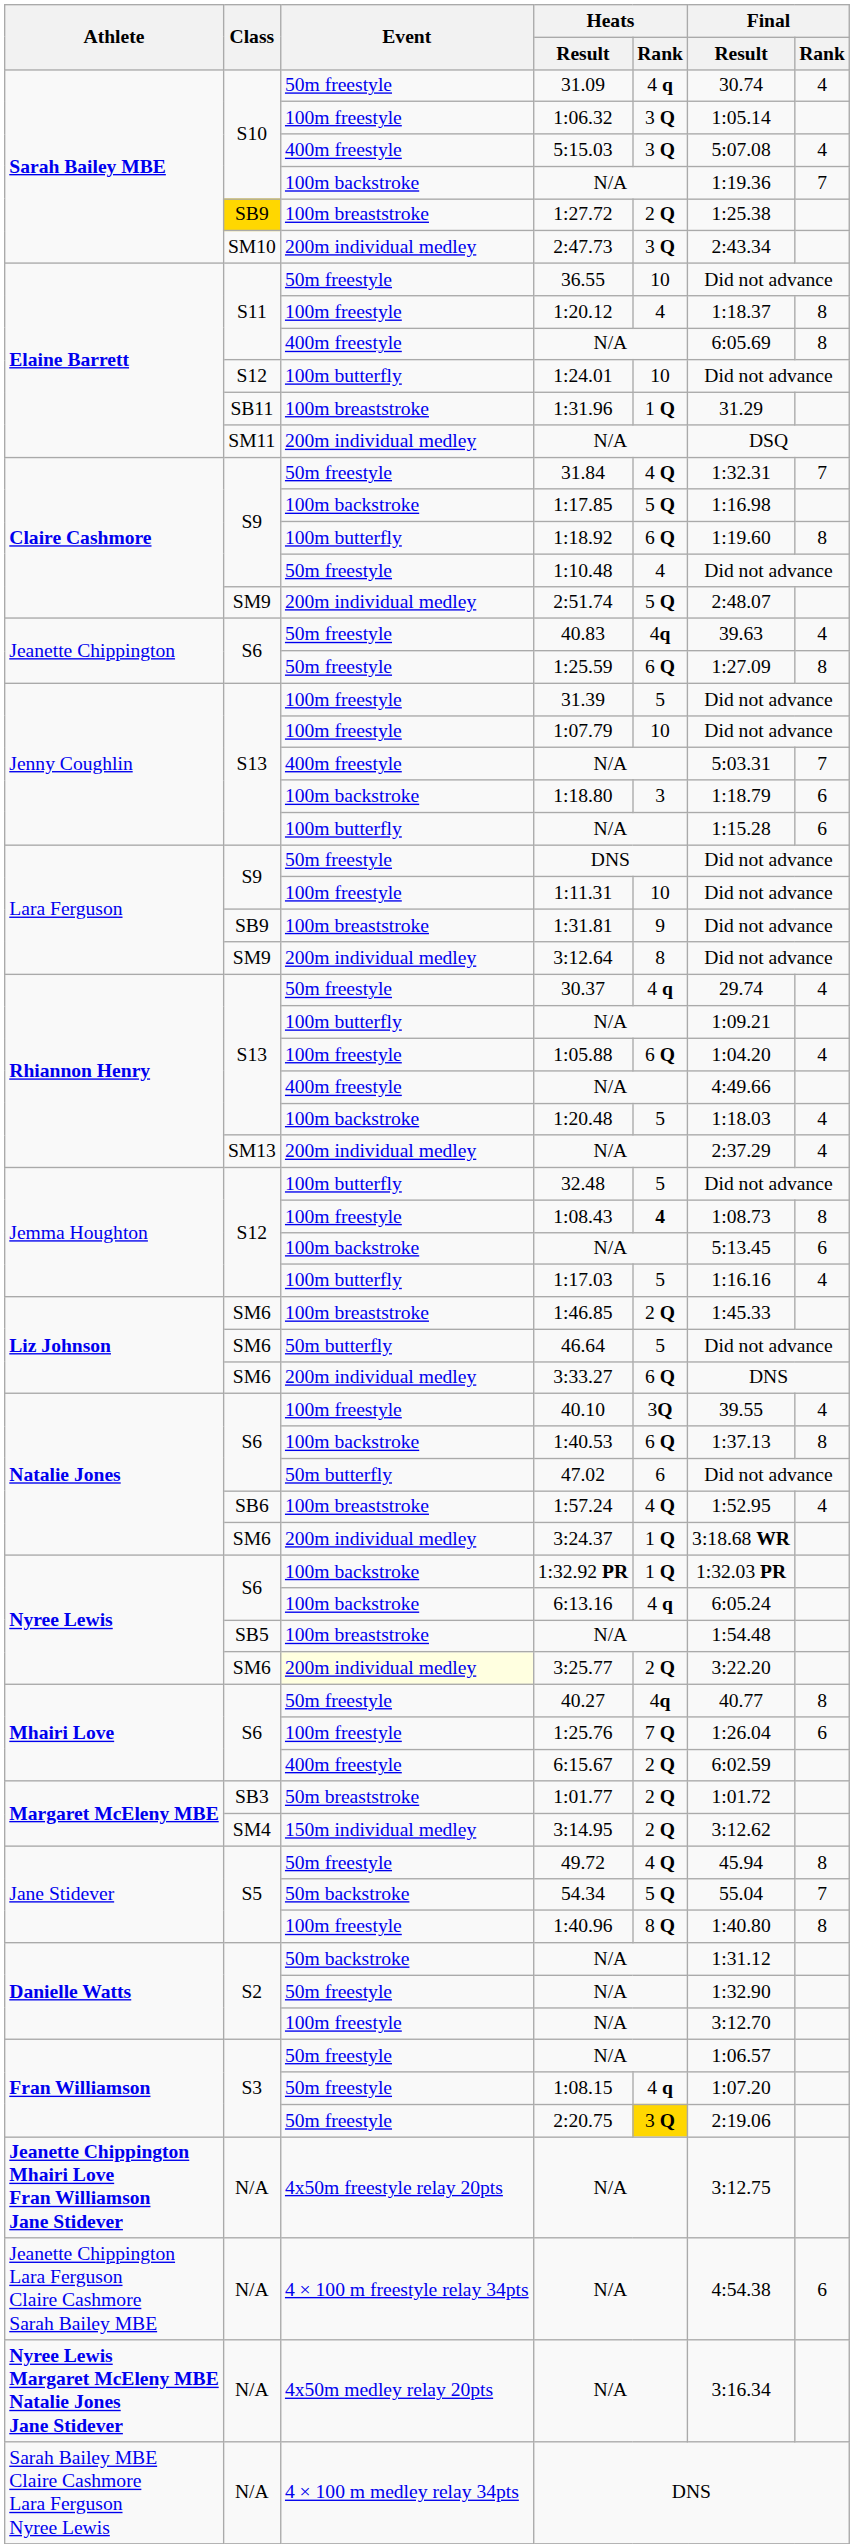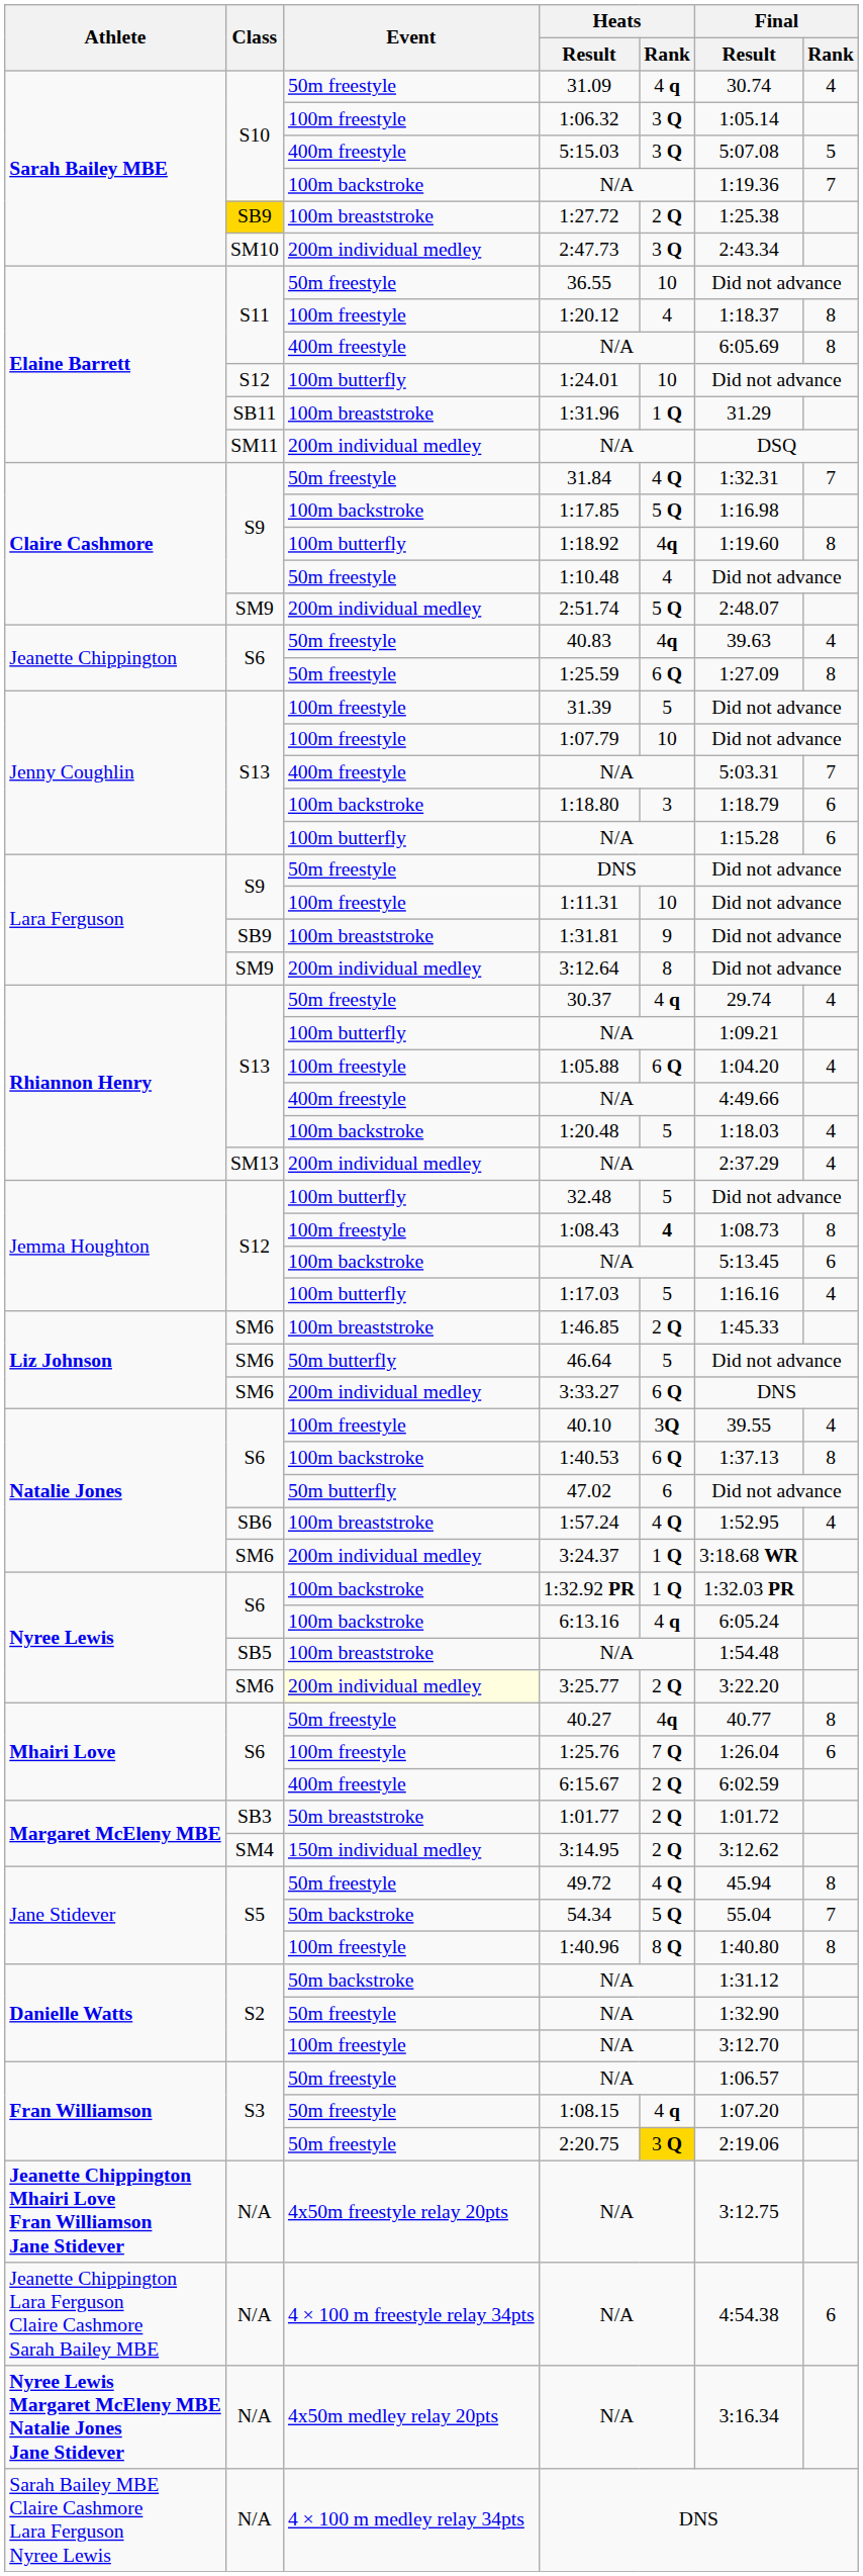5:15.03 | Final / Rank: 4 -> 5
1:18.92 | Heats / Rank: 6 Q -> 4q
